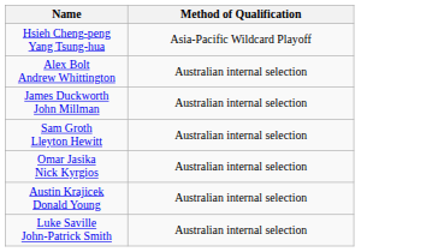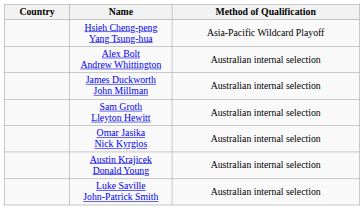+ column: Country
